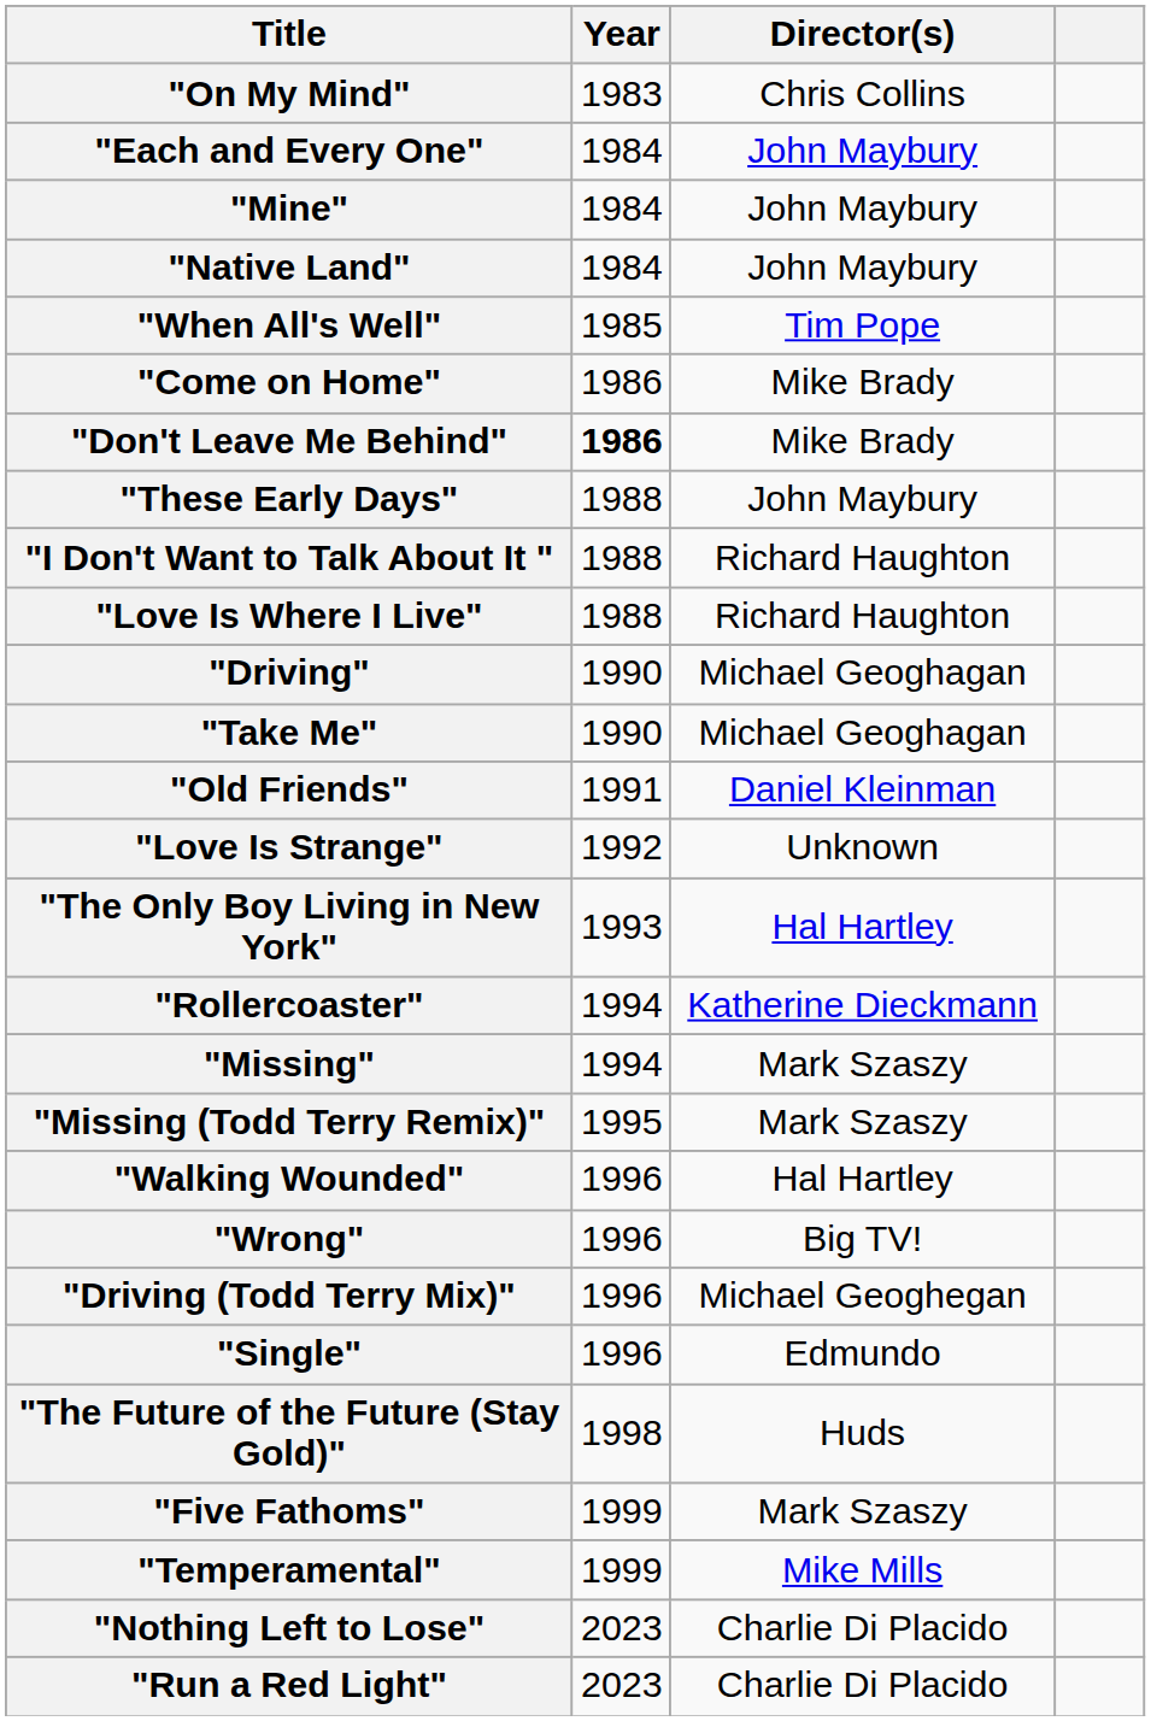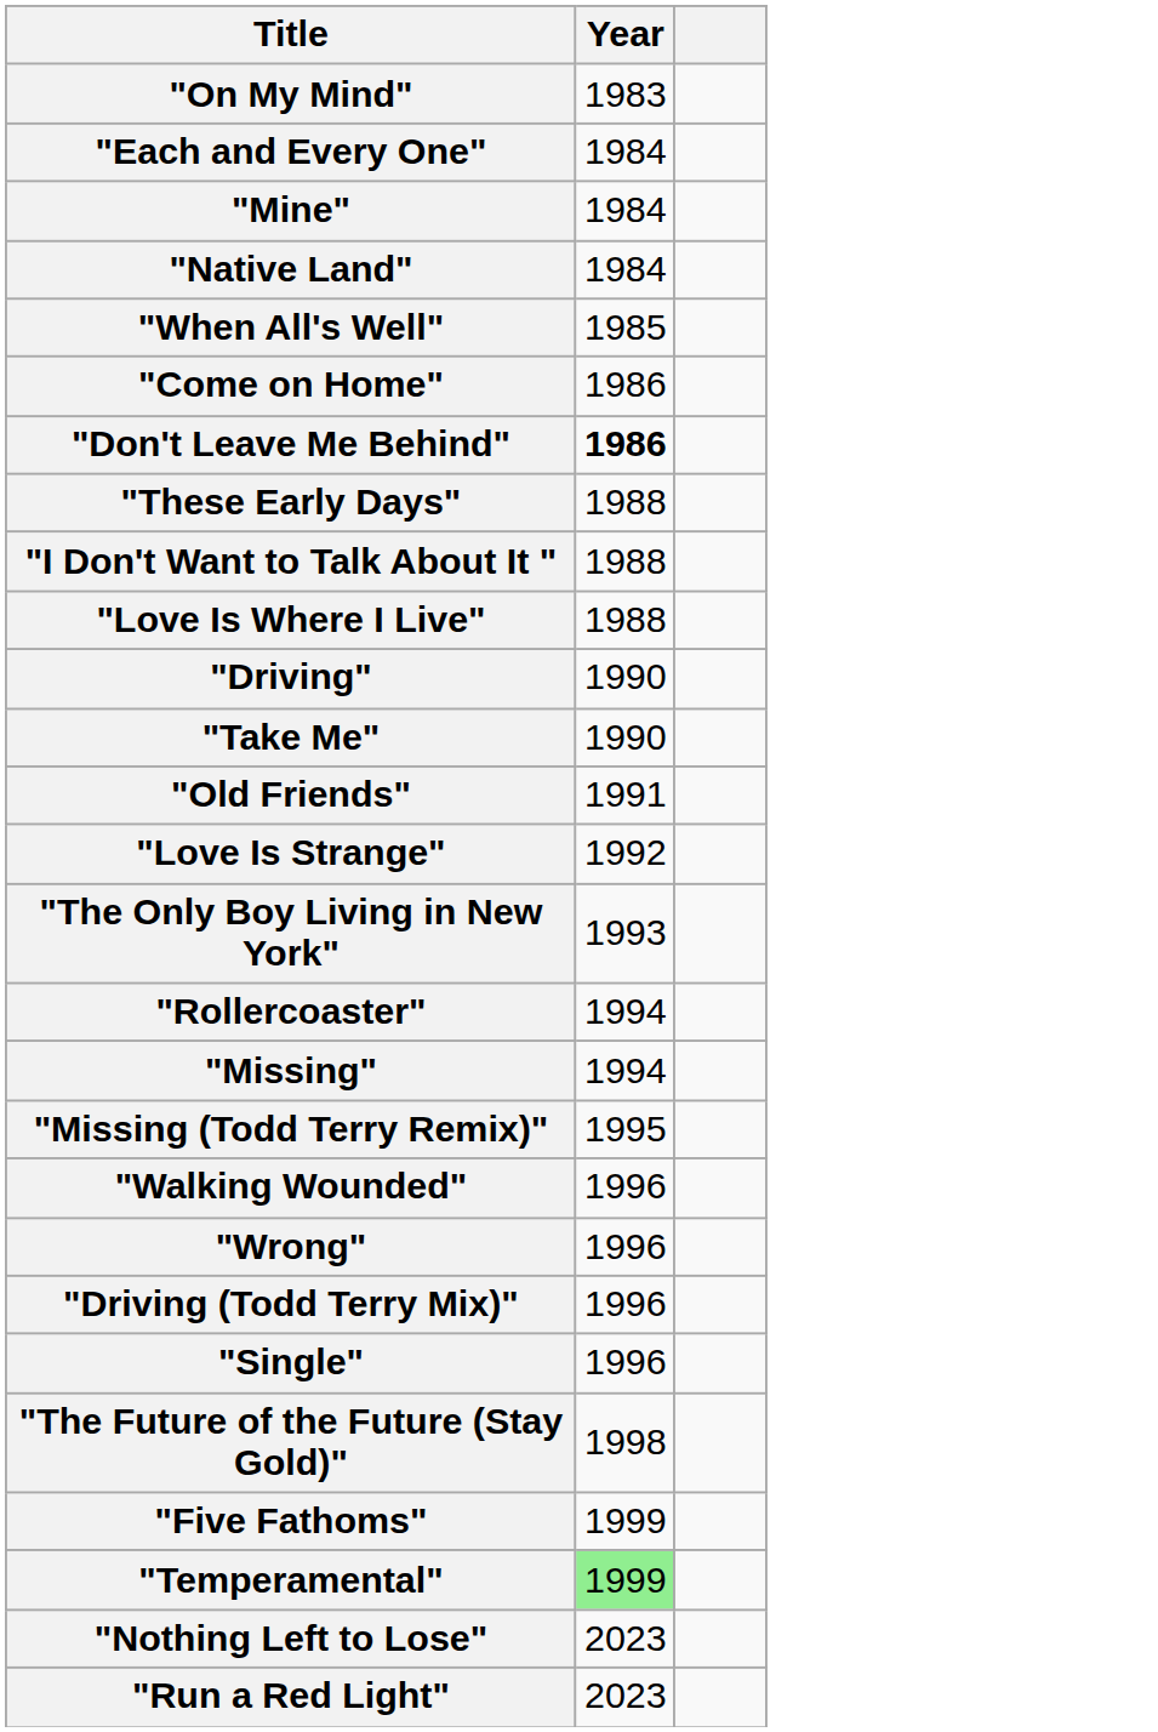- column: Director(s) | Chris Collins | John Maybury | John Maybury | John Maybury | Tim Pope | Mike Brady | Mike Brady | John Maybury | Richard Haughton | Richard Haughton | Michael Geoghagan | Michael Geoghagan | Daniel Kleinman | Unknown | Hal Hartley | Katherine Dieckmann | Mark Szaszy | Mark Szaszy | Hal Hartley | Big TV! | Michael Geoghegan | Edmundo | Huds | Mark Szaszy | Mike Mills | Charlie Di Placido | Charlie Di Placido
"Temperamental" | Year: no background -> lightgreen background
